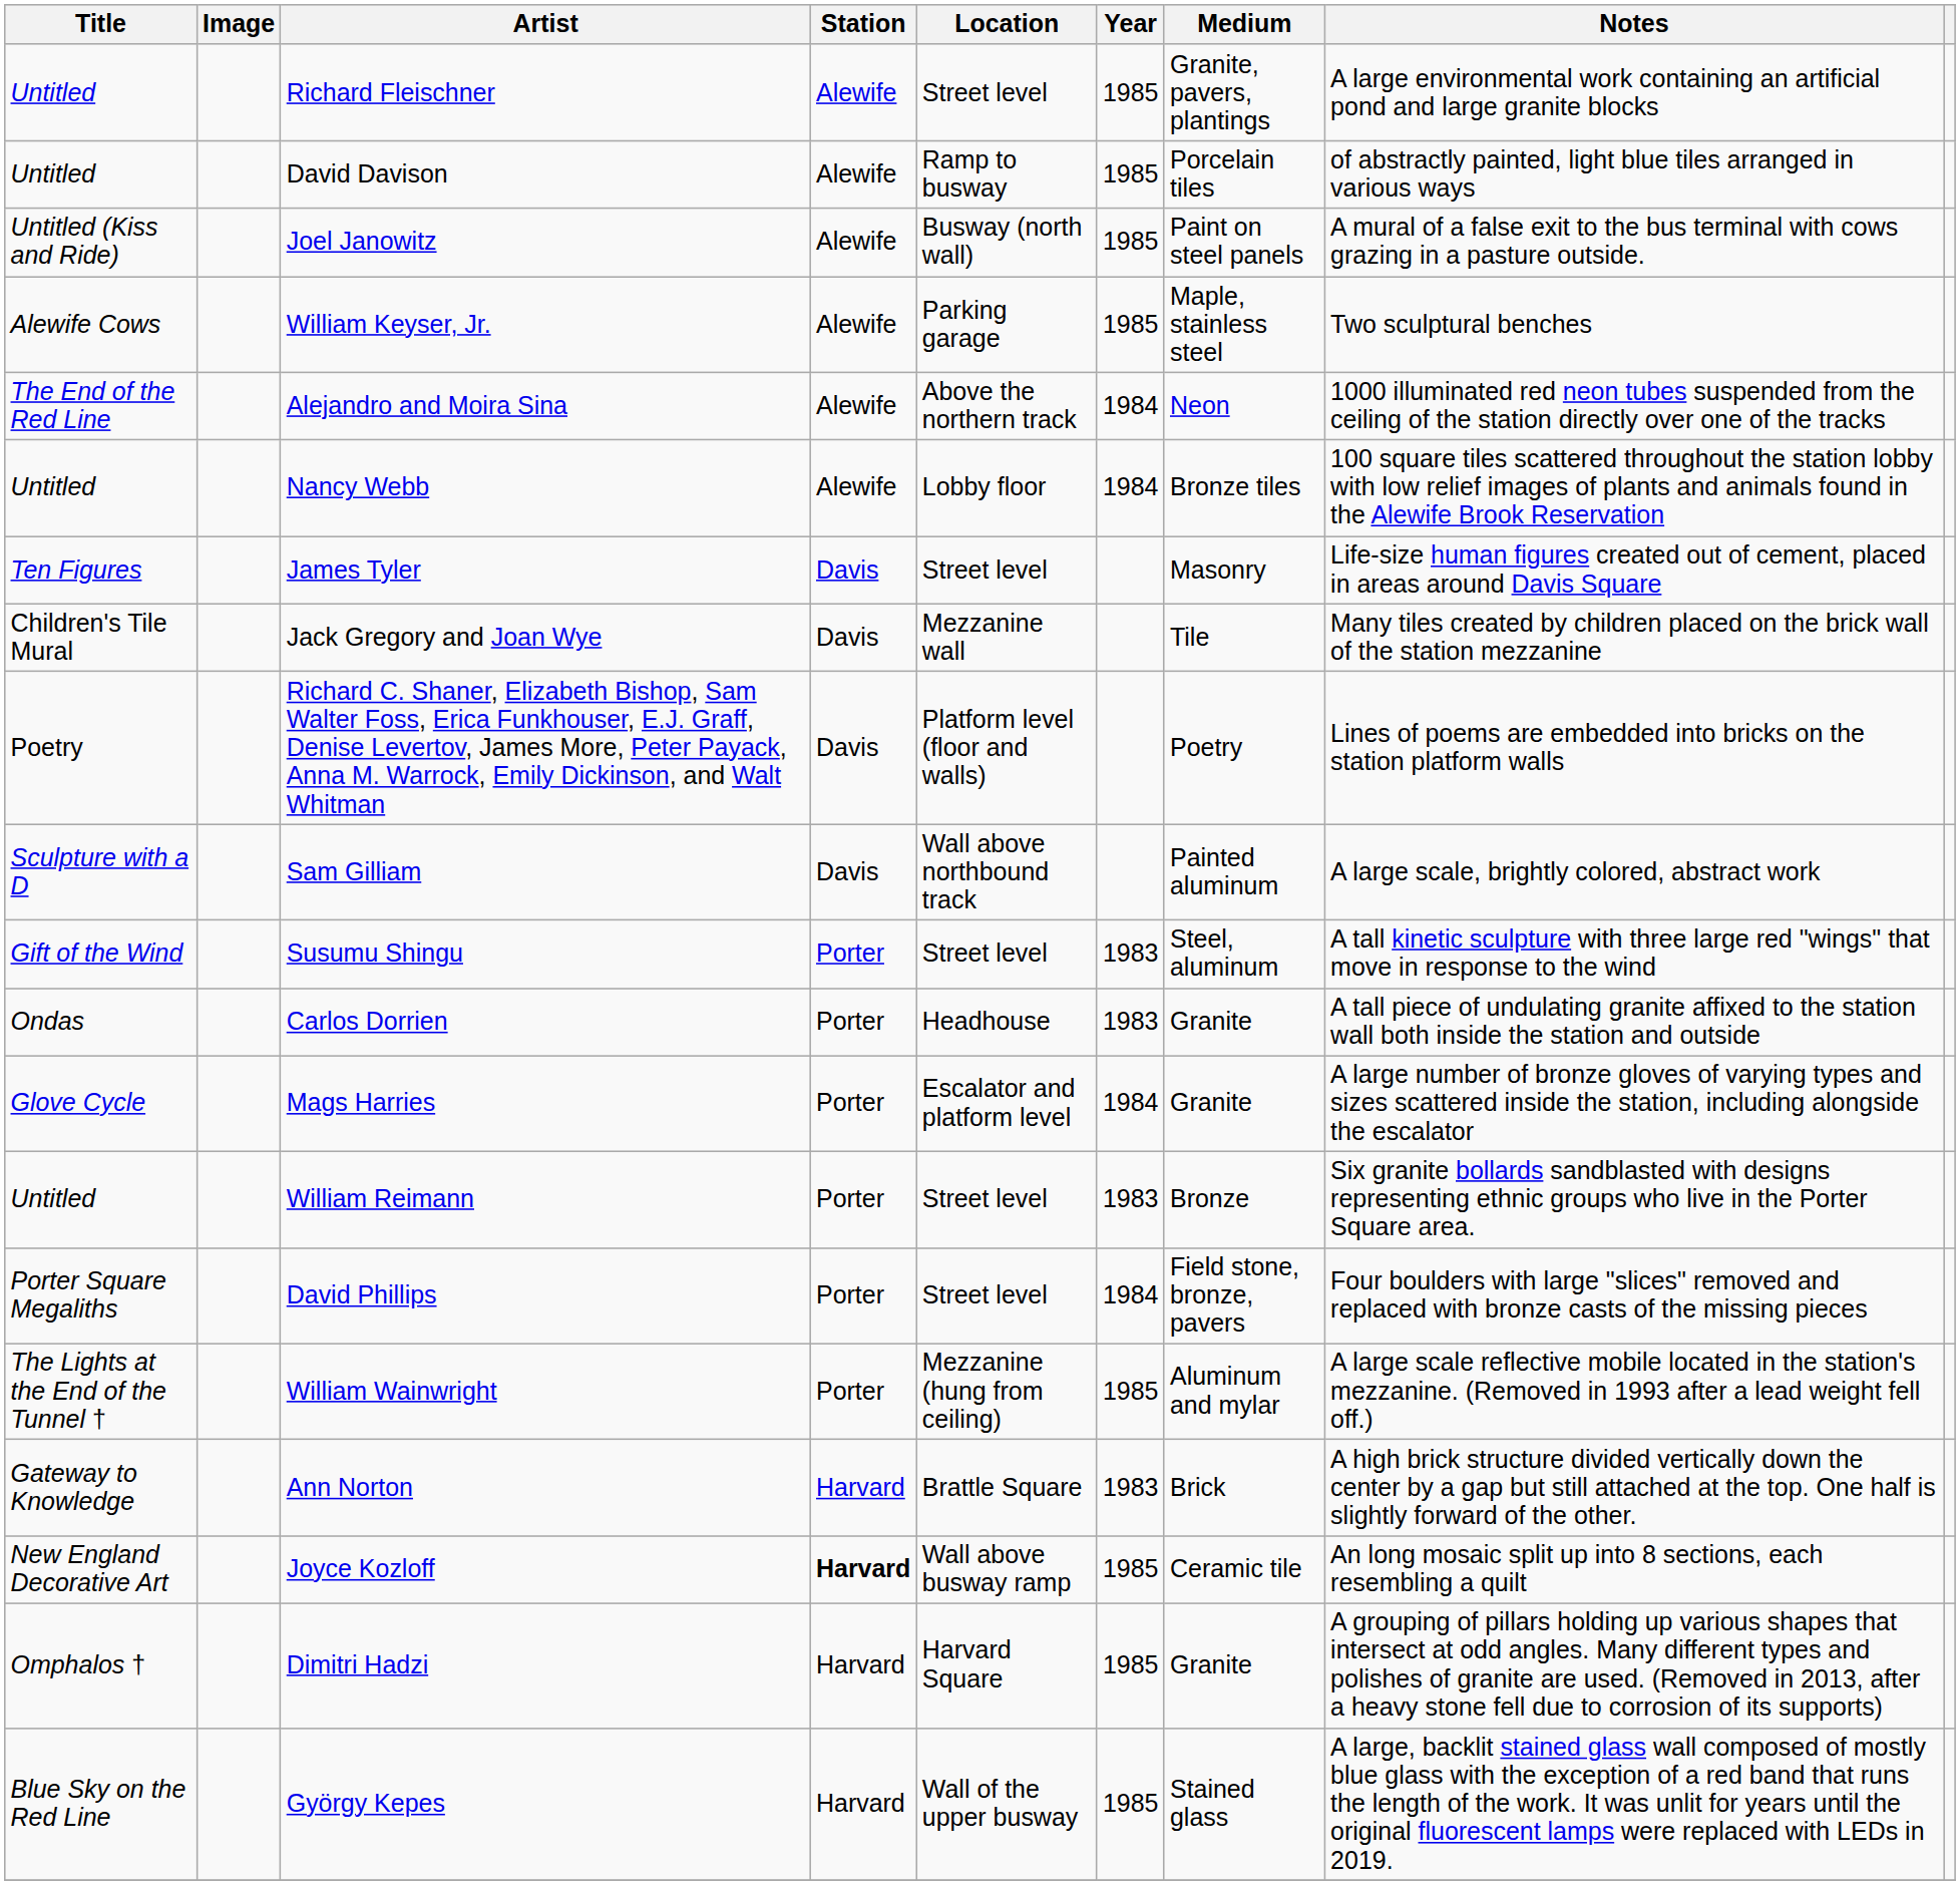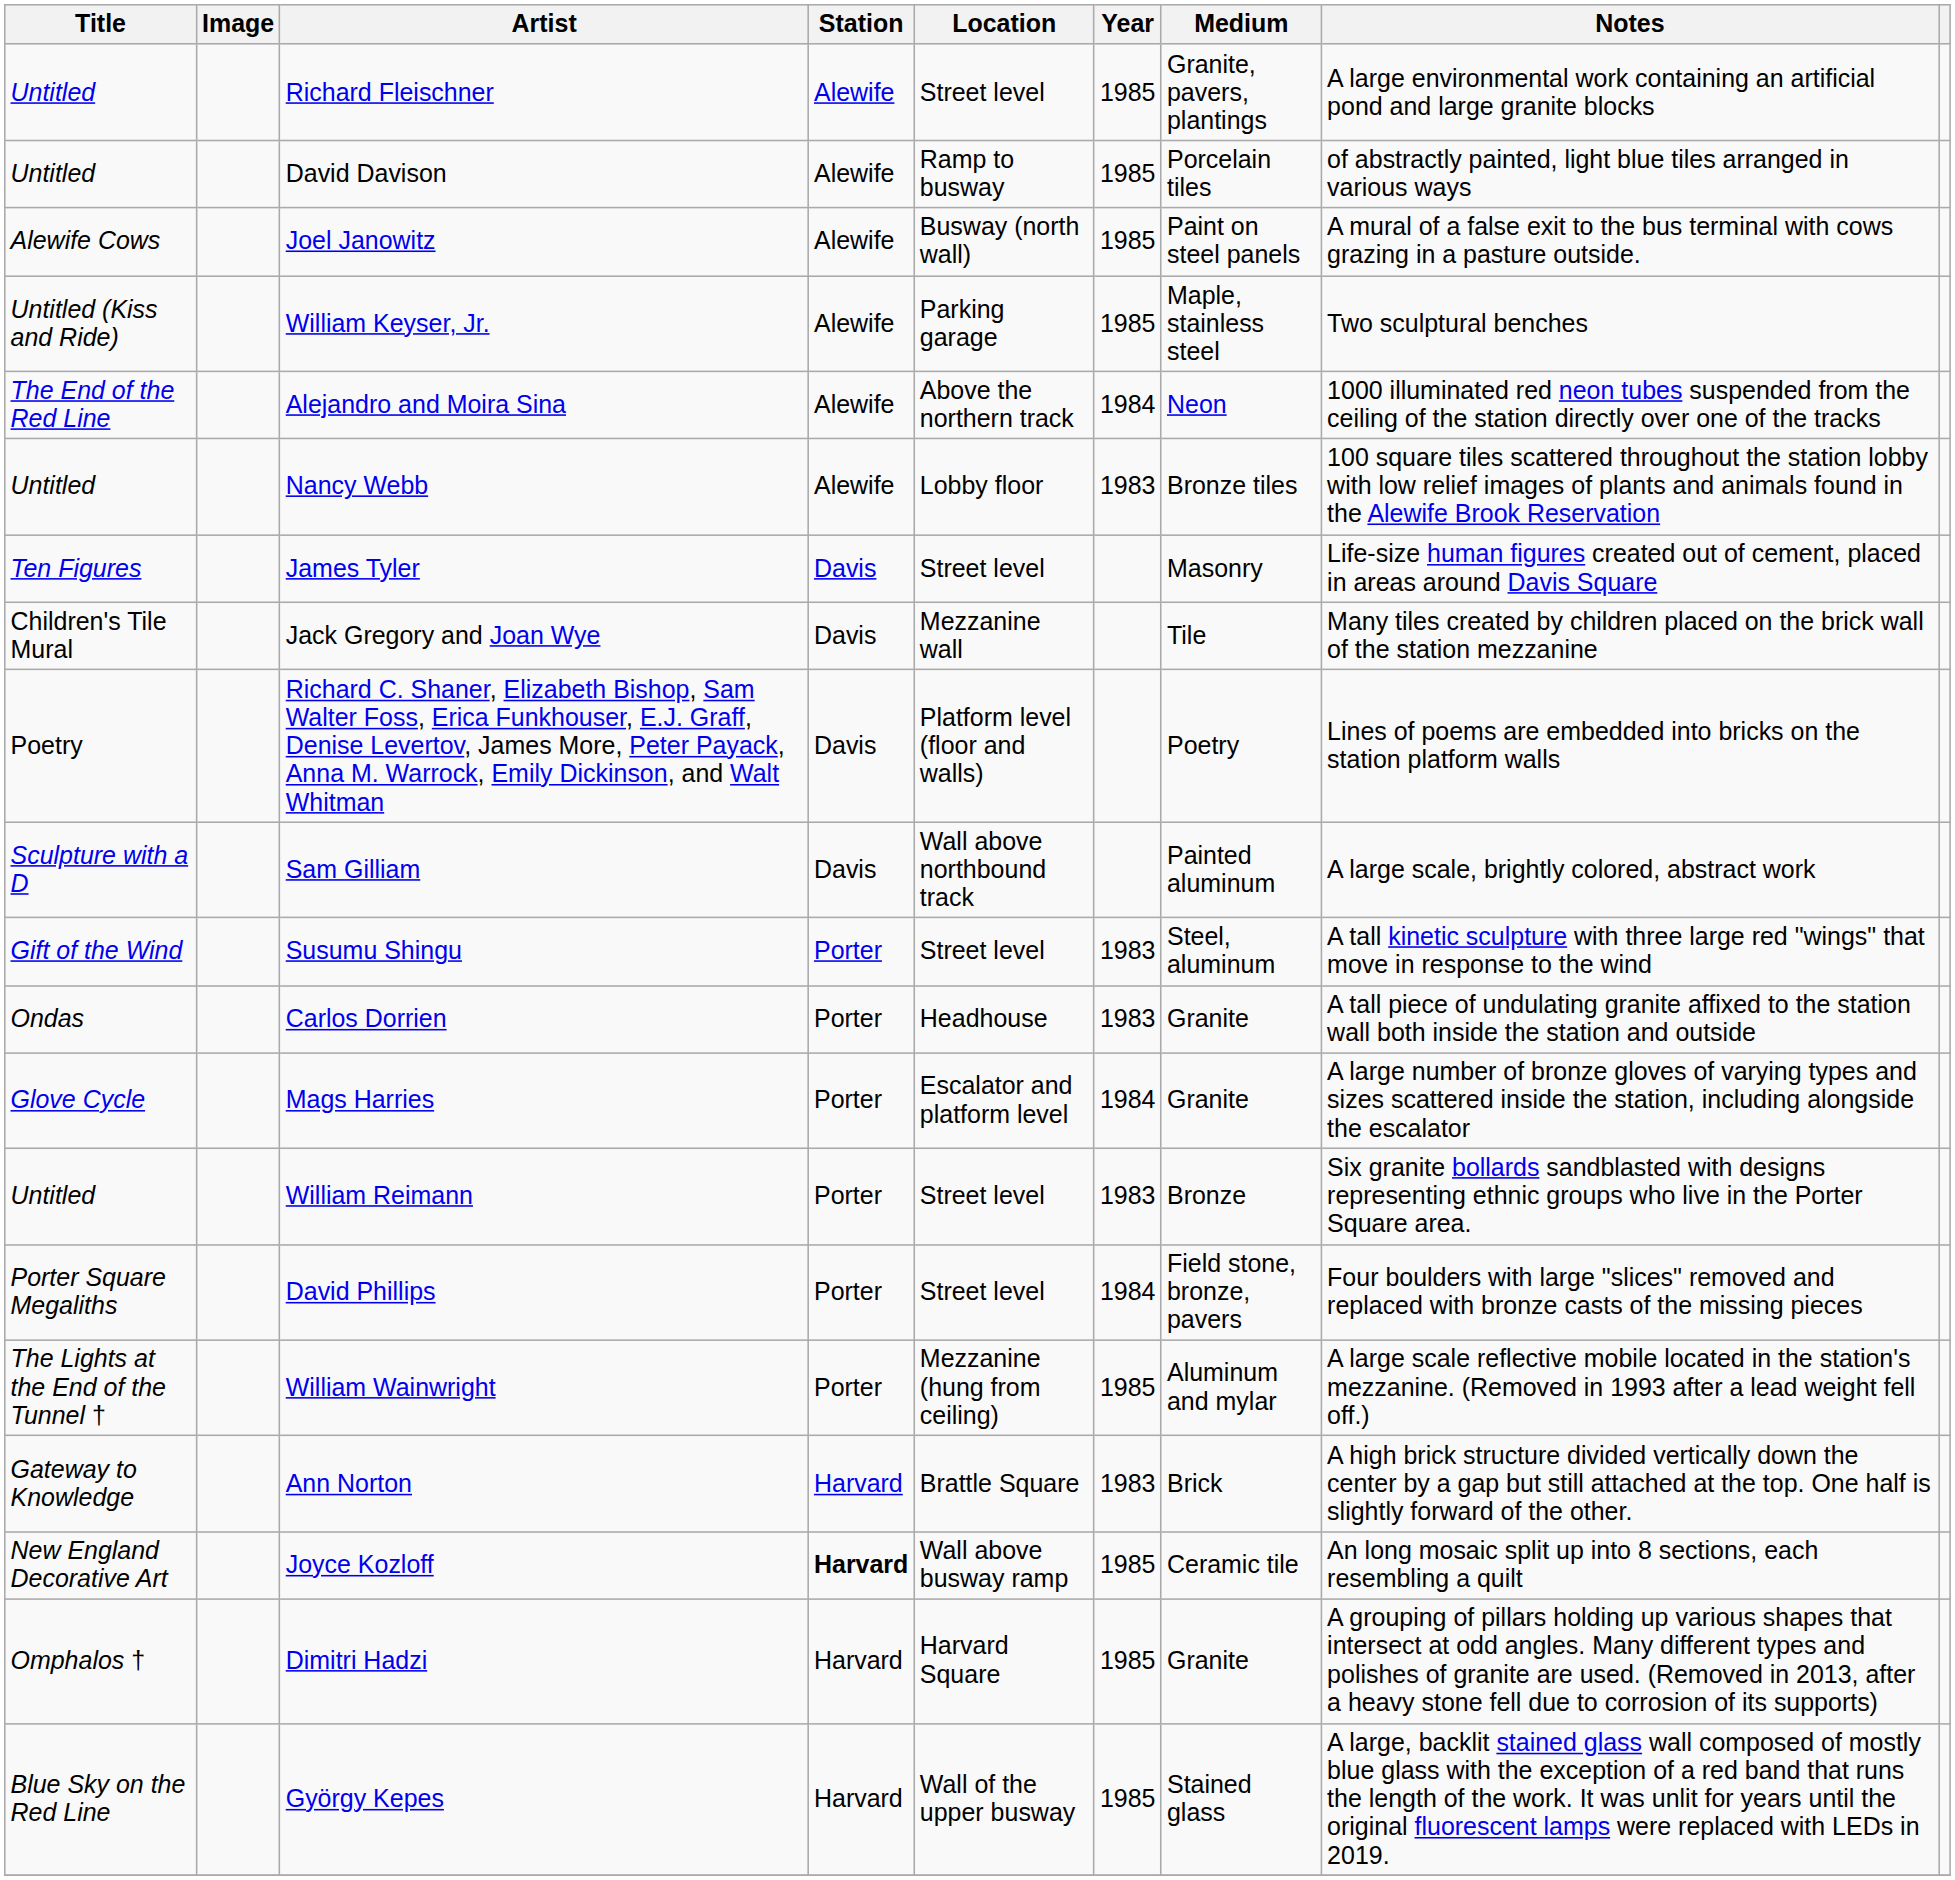Joel Janowitz | Title: Untitled (Kiss and Ride) -> Alewife Cows
William Keyser, Jr. | Title: Alewife Cows -> Untitled (Kiss and Ride)
Nancy Webb | Year: 1984 -> 1983
